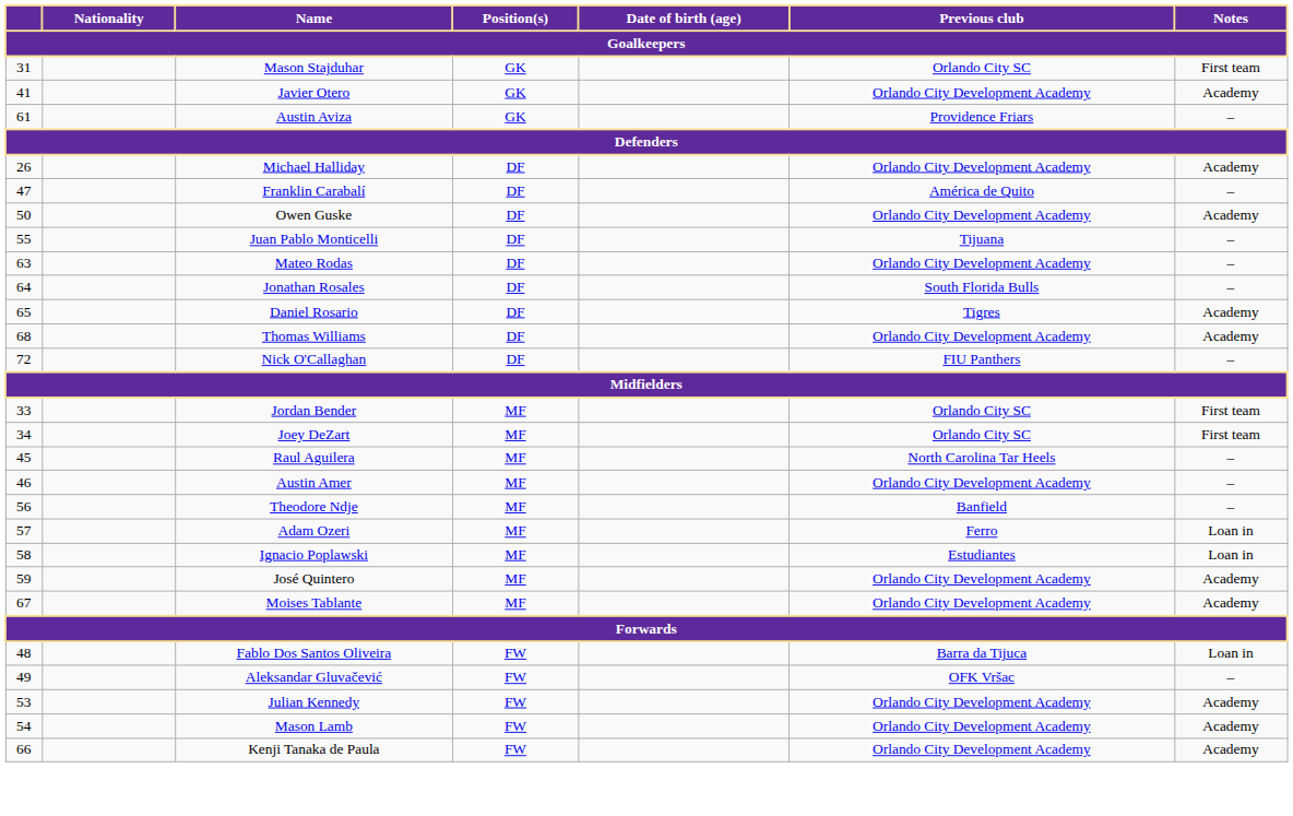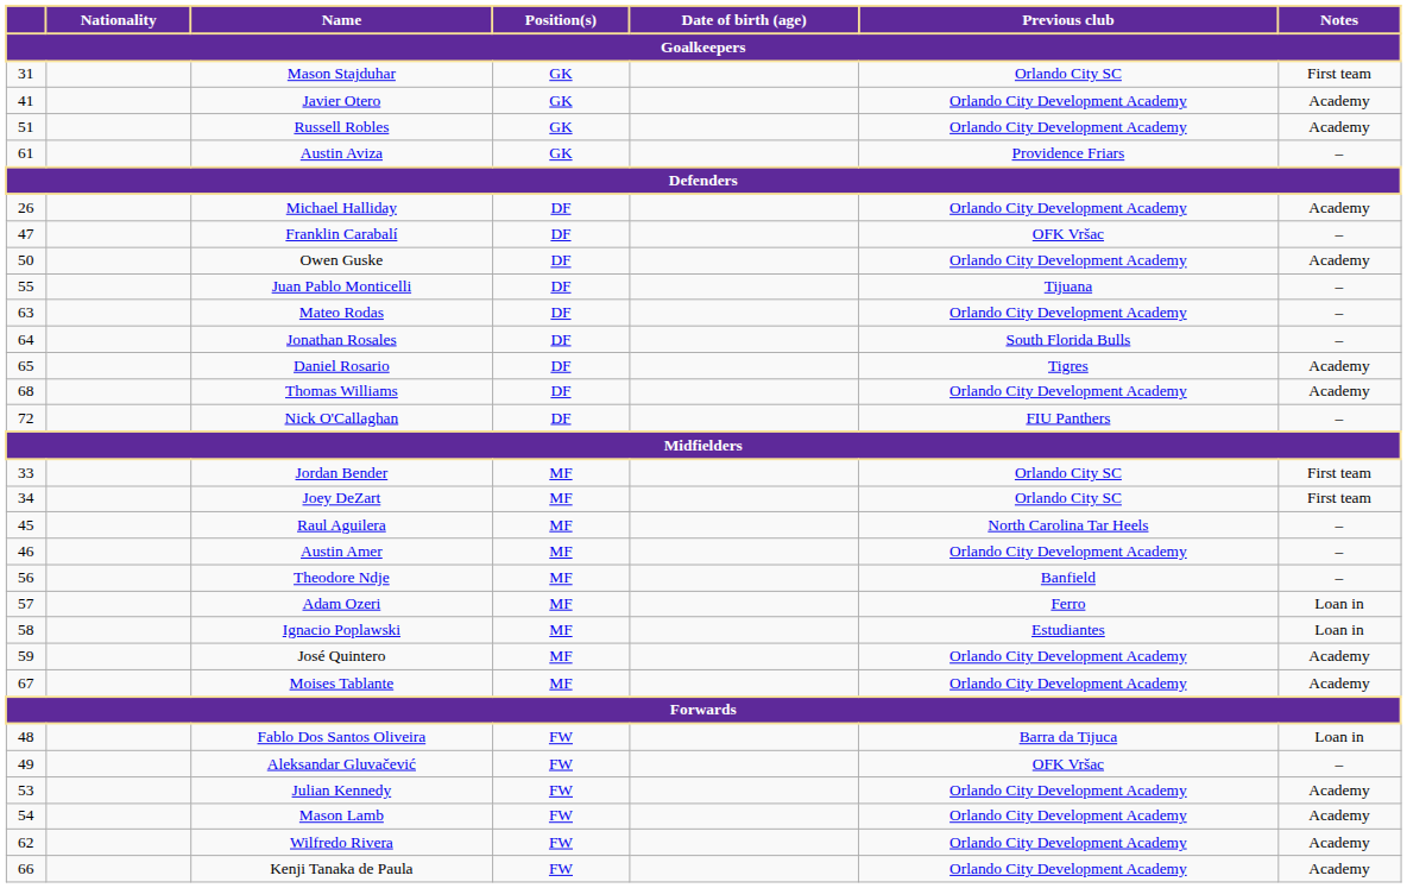+ row: 51 | Russell Robles | GK | Orlando City Development Academy | Academy
Franklin Carabalí | Previous club: América de Quito -> OFK Vršac
+ row: 62 | Wilfredo Rivera | FW | Orlando City Development Academy | Academy
